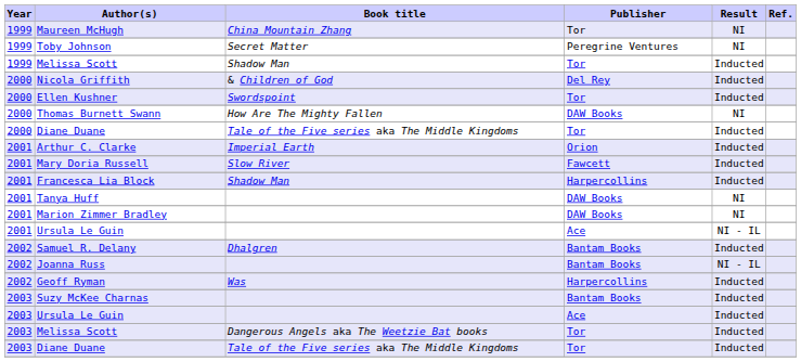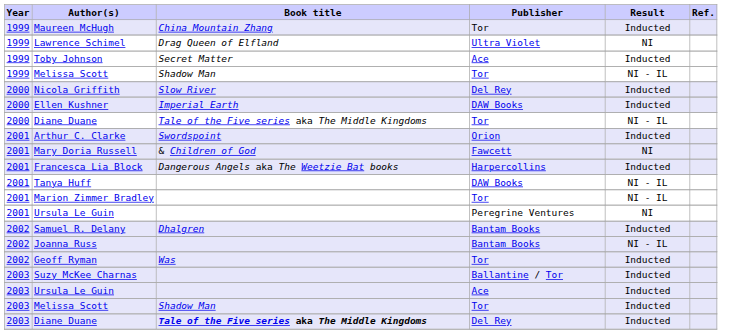Maureen McHugh | Result: NI -> Inducted
+ row: 1999 | Lawrence Schimel | Drag Queen of Elfland | Ultra Violet | NI
Toby Johnson | Publisher: Peregrine Ventures -> Ace
Toby Johnson | Result: NI -> Inducted
1999 / Melissa Scott | Result: Inducted -> NI - IL
Nicola Griffith | Book title: & Children of God -> Slow River
Ellen Kushner | Book title: Swordspoint -> Imperial Earth
Ellen Kushner | Publisher: Tor -> DAW Books
- row: 2000 | Thomas Burnett Swann | How Are The Mighty Fallen | DAW Books | NI
2000 / Diane Duane | Result: Inducted -> NI - IL
Arthur C. Clarke | Book title: Imperial Earth -> Swordspoint
Mary Doria Russell | Book title: Slow River -> & Children of God
Mary Doria Russell | Result: Inducted -> NI
Francesca Lia Block | Book title: Shadow Man -> Dangerous Angels aka The Weetzie Bat books
Tanya Huff | Result: NI -> NI - IL
Marion Zimmer Bradley | Publisher: DAW Books -> Tor
Marion Zimmer Bradley | Result: NI -> NI - IL
2001 / Ursula Le Guin | Publisher: Ace -> Peregrine Ventures
2001 / Ursula Le Guin | Result: NI - IL -> NI
Geoff Ryman | Publisher: Harpercollins -> Tor
Suzy McKee Charnas | Publisher: Bantam Books -> Ballantine / Tor
2003 / Melissa Scott | Book title: Dangerous Angels aka The Weetzie Bat books -> Shadow Man
2003 / Diane Duane | Book title: normal -> bold
2003 / Diane Duane | Publisher: Tor -> Del Rey
